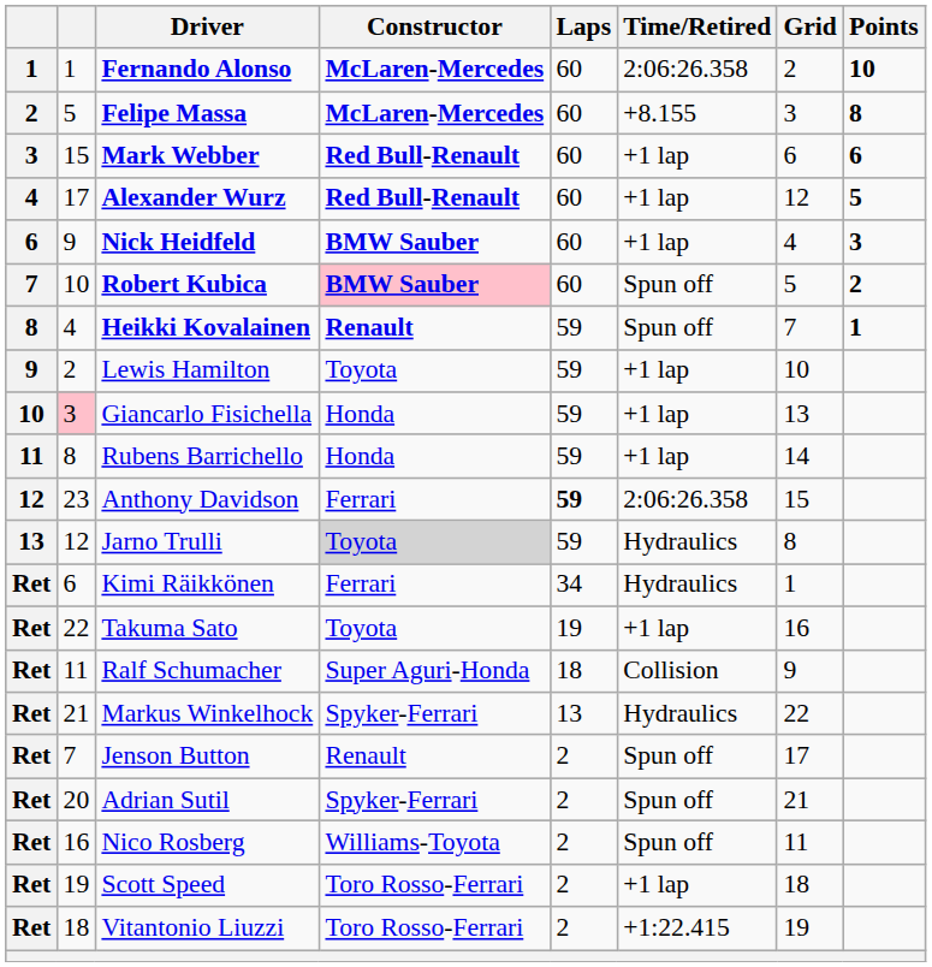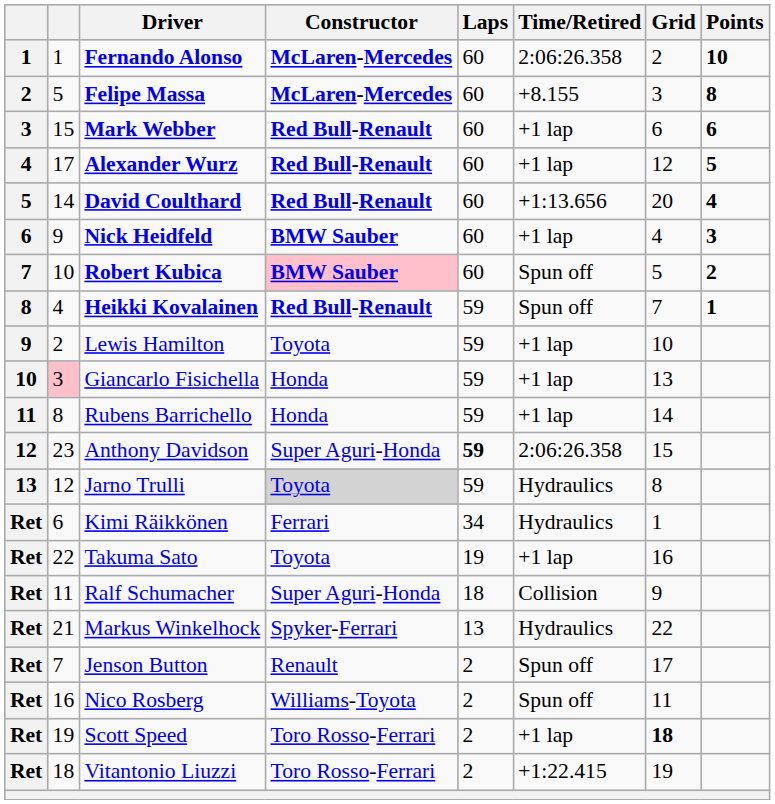+ row: 5 | 14 | David Coulthard | Red Bull-Renault | 60 | +1:13.656 | 20 | 4
Heikki Kovalainen | Constructor: Renault -> Red Bull-Renault
Anthony Davidson | Constructor: Ferrari -> Super Aguri-Honda
- row: Ret | 20 | Adrian Sutil | Spyker-Ferrari | 2 | Spun off | 21
Scott Speed | Grid: normal -> bold
